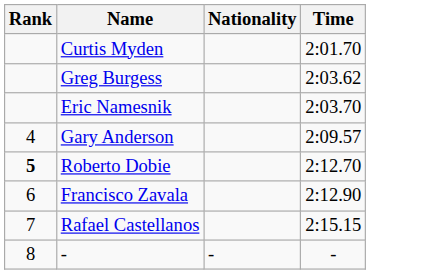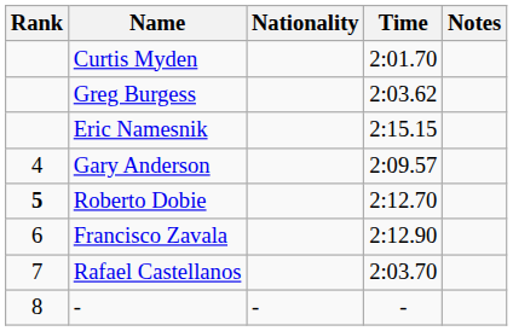+ column: Notes
Eric Namesnik | Time: 2:03.70 -> 2:15.15
Rafael Castellanos | Time: 2:15.15 -> 2:03.70
